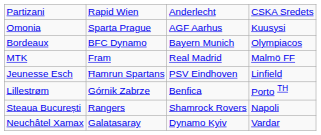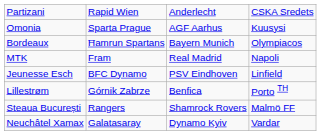Bordeaux | column 2: BFC Dynamo -> Ħamrun Spartans
MTK | column 4: Malmö FF -> Napoli
Jeunesse Esch | column 2: Ħamrun Spartans -> BFC Dynamo
Steaua București | column 4: Napoli -> Malmö FF
